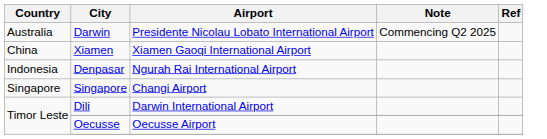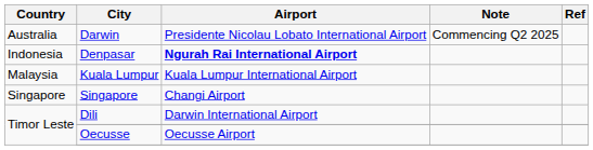- row: China | Xiamen | Xiamen Gaoqi International Airport
Denpasar | Airport: normal -> bold
+ row: Malaysia | Kuala Lumpur | Kuala Lumpur International Airport
